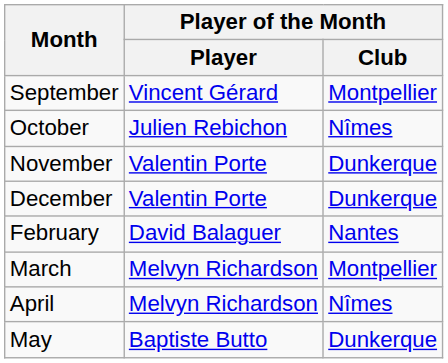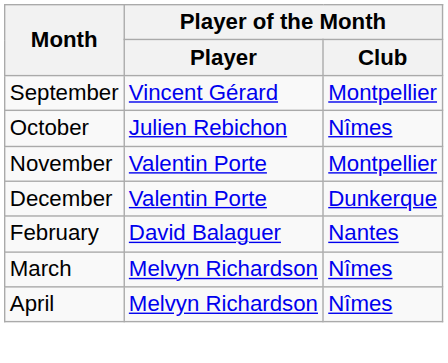November | Player of the Month / Club: Dunkerque -> Montpellier
March | Player of the Month / Club: Montpellier -> Nîmes
- row: May | Baptiste Butto | Dunkerque
